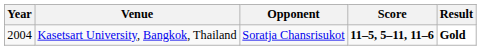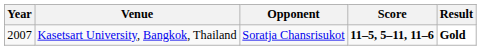Kasetsart University, Bangkok, Thailand | Year: 2004 -> 2007
